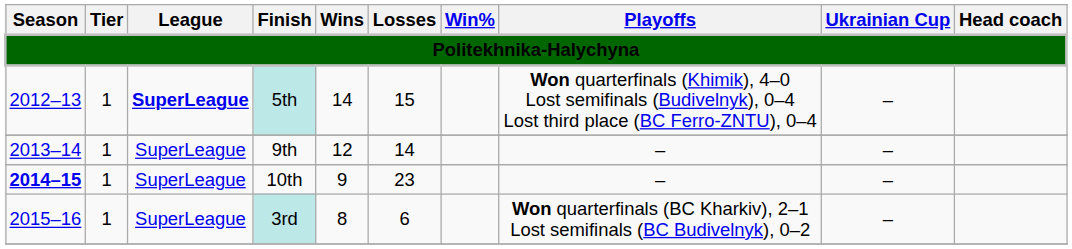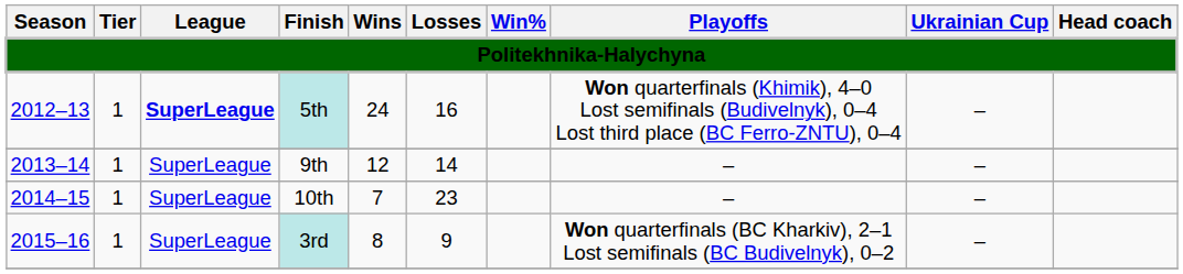5th | Wins: 14 -> 24
5th | Losses: 15 -> 16
10th | Season: bold -> normal
10th | Wins: 9 -> 7
3rd | Losses: 6 -> 9
